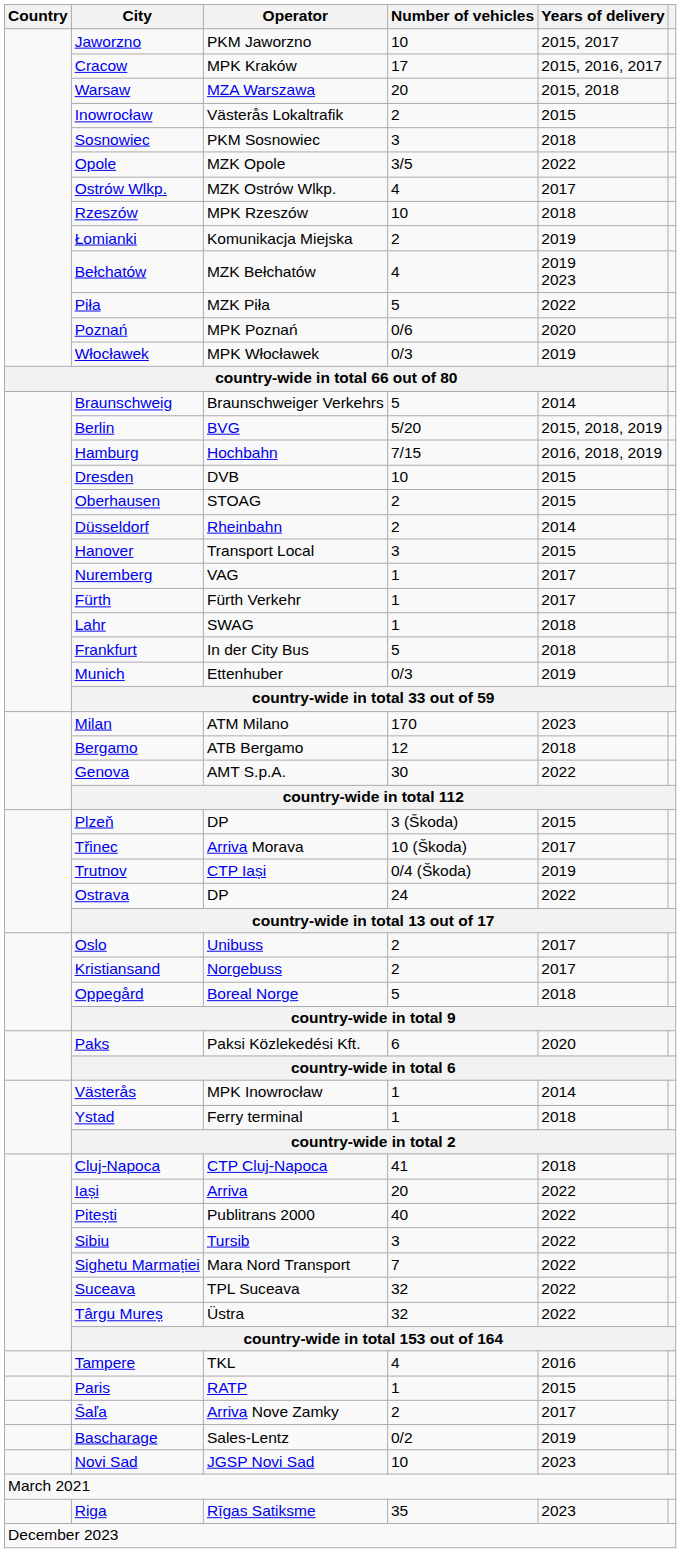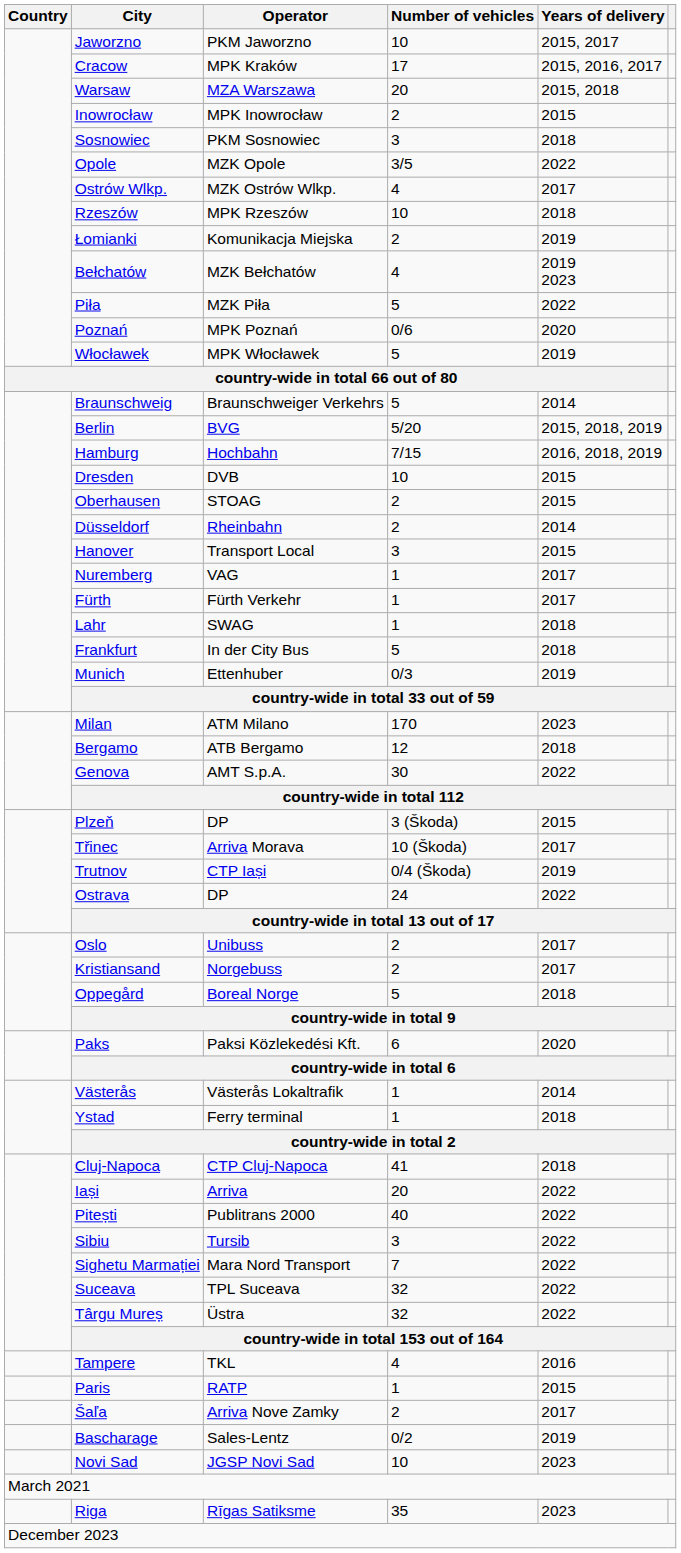Inowrocław | Operator: Västerås Lokaltrafik -> MPK Inowrocław
Włocławek | Number of vehicles: 0/3 -> 5
Västerås | Operator: MPK Inowrocław -> Västerås Lokaltrafik
